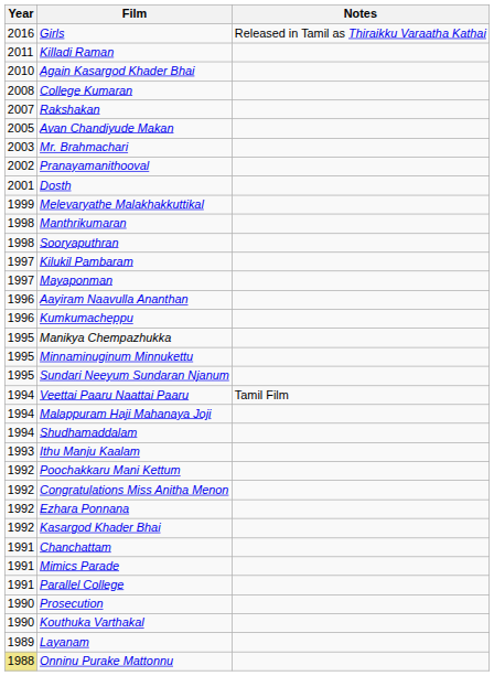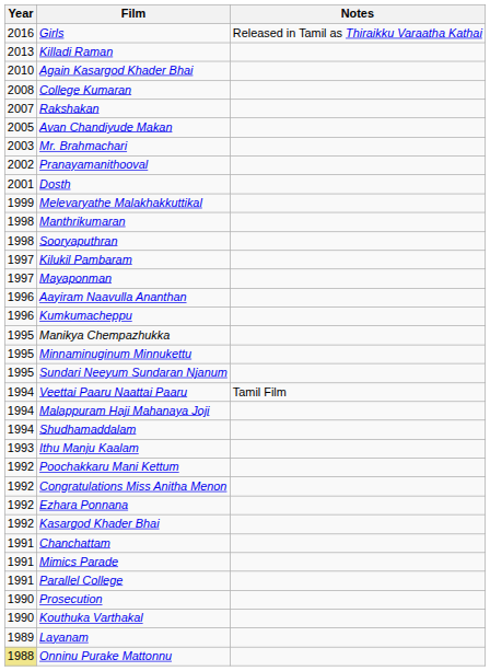Killadi Raman | Year: 2011 -> 2013
